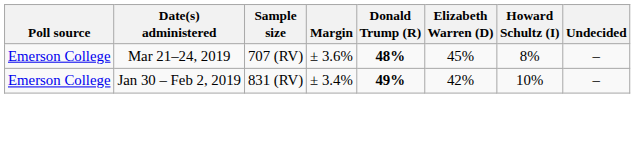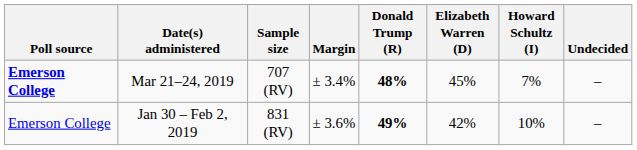Mar 21–24, 2019 | Poll source: normal -> bold
Mar 21–24, 2019 | Margin: ± 3.6% -> ± 3.4%
Mar 21–24, 2019 | Howard Schultz (I): 8% -> 7%
Jan 30 – Feb 2, 2019 | Margin: ± 3.4% -> ± 3.6%
